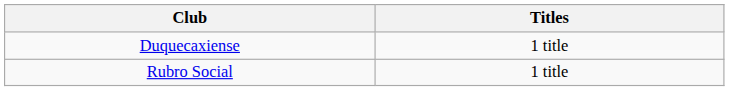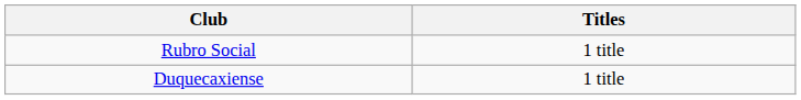rows swapped: Duquecaxiense <-> Rubro Social
